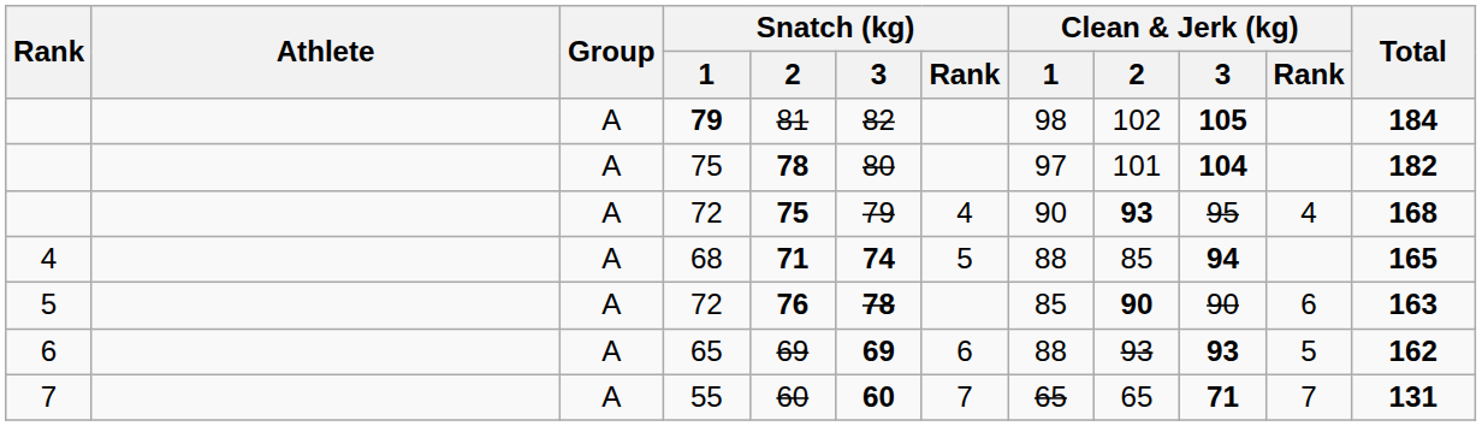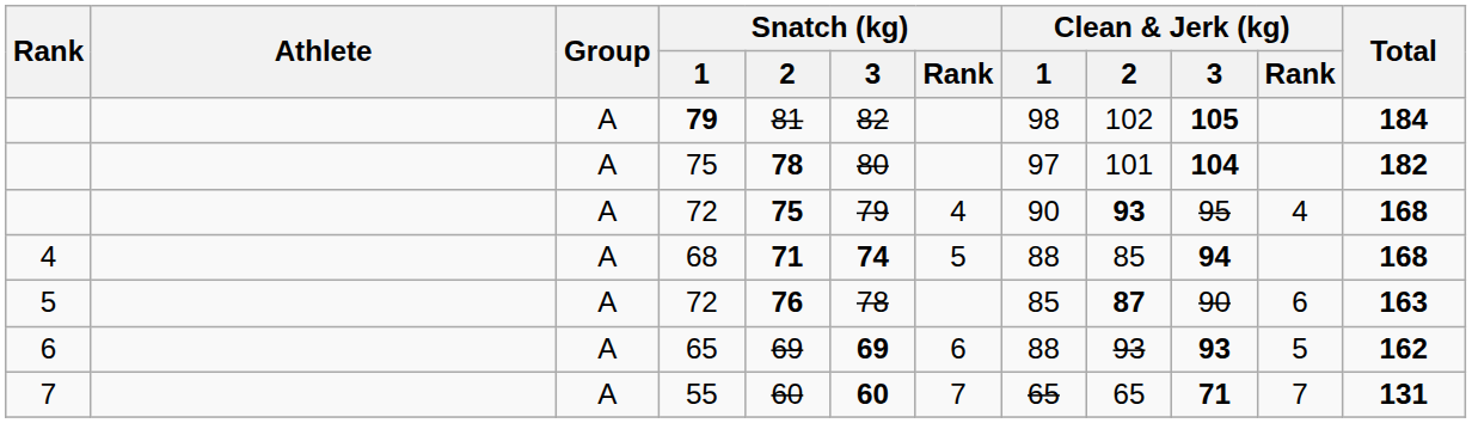68 | Total: 165 -> 168
5 / 72 | Snatch (kg) / 3: bold -> normal
5 / 72 | Clean & Jerk (kg) / 2: 90 -> 87
